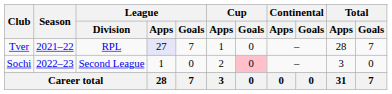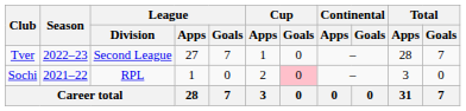Tver | Season: 2021–22 -> 2022–23
Tver | League / Division: RPL -> Second League
Tver | League / Apps: lavender background -> no background
Sochi | Season: 2022–23 -> 2021–22
Sochi | League / Division: Second League -> RPL
